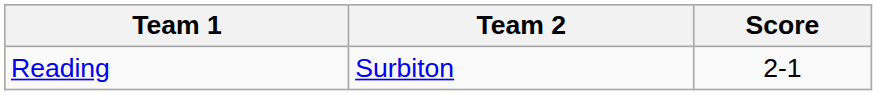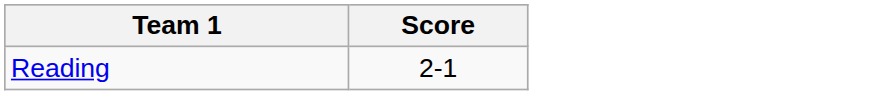- column: Team 2 | Surbiton
